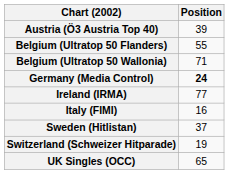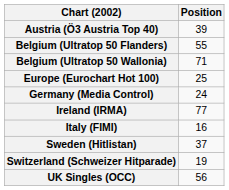+ row: Europe (Eurochart Hot 100) | 25
Germany (Media Control) | Position: bold -> normal
UK Singles (OCC) | Position: 65 -> 56
